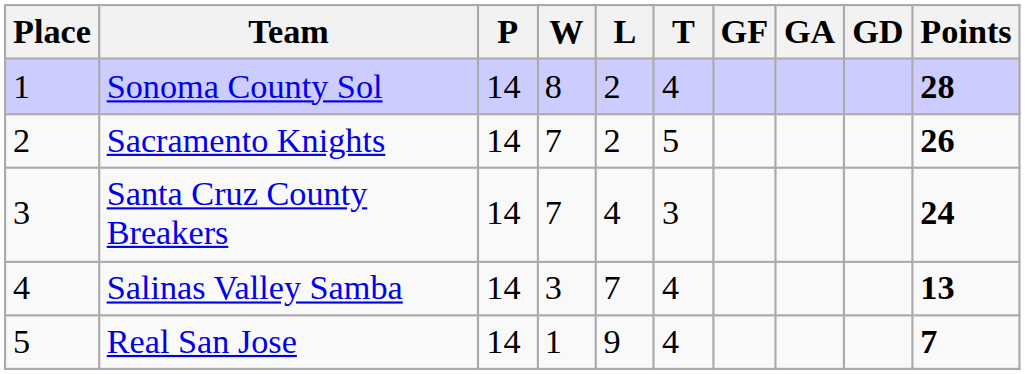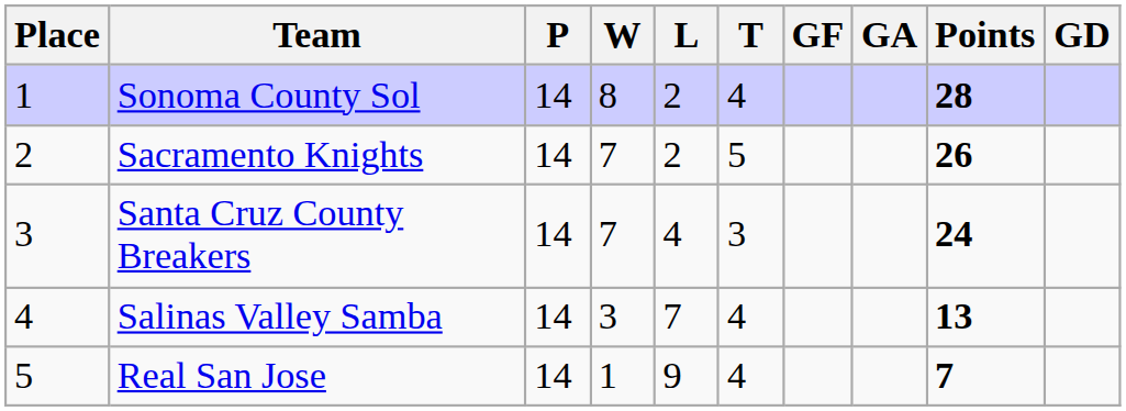columns swapped: GD <-> Points
